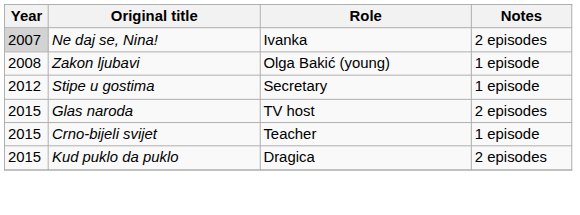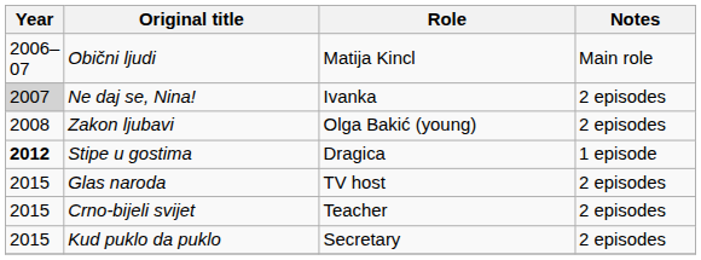+ row: 2006–07 | Obični ljudi | Matija Kincl | Main role
Zakon ljubavi | Notes: 1 episode -> 2 episodes
Stipe u gostima | Year: normal -> bold
Stipe u gostima | Role: Secretary -> Dragica
Crno-bijeli svijet | Notes: 1 episode -> 2 episodes
Kud puklo da puklo | Role: Dragica -> Secretary
